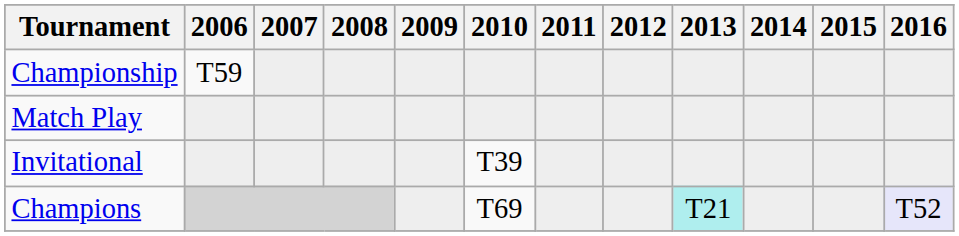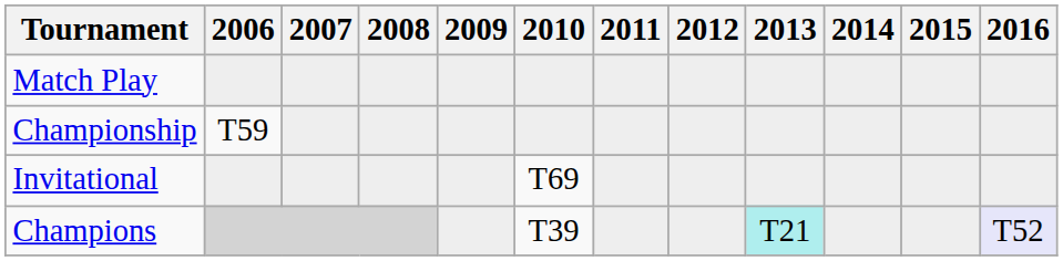rows swapped: Championship <-> Match Play
Invitational | 2010: T39 -> T69
Champions | 2010: T69 -> T39
